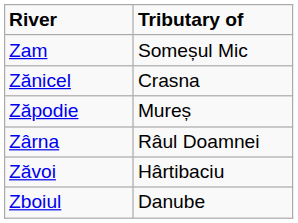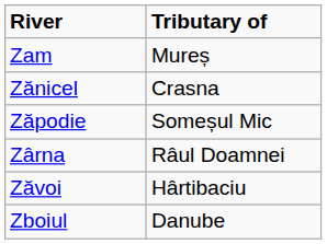Zam | Tributary of: Someșul Mic -> Mureș
Zăpodie | Tributary of: Mureș -> Someșul Mic
